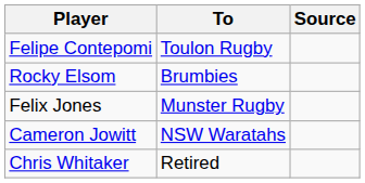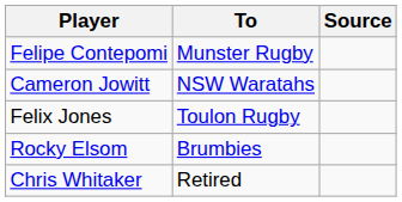Felipe Contepomi | To: Toulon Rugby -> Munster Rugby
rows swapped: Rocky Elsom <-> Cameron Jowitt
Felix Jones | To: Munster Rugby -> Toulon Rugby
